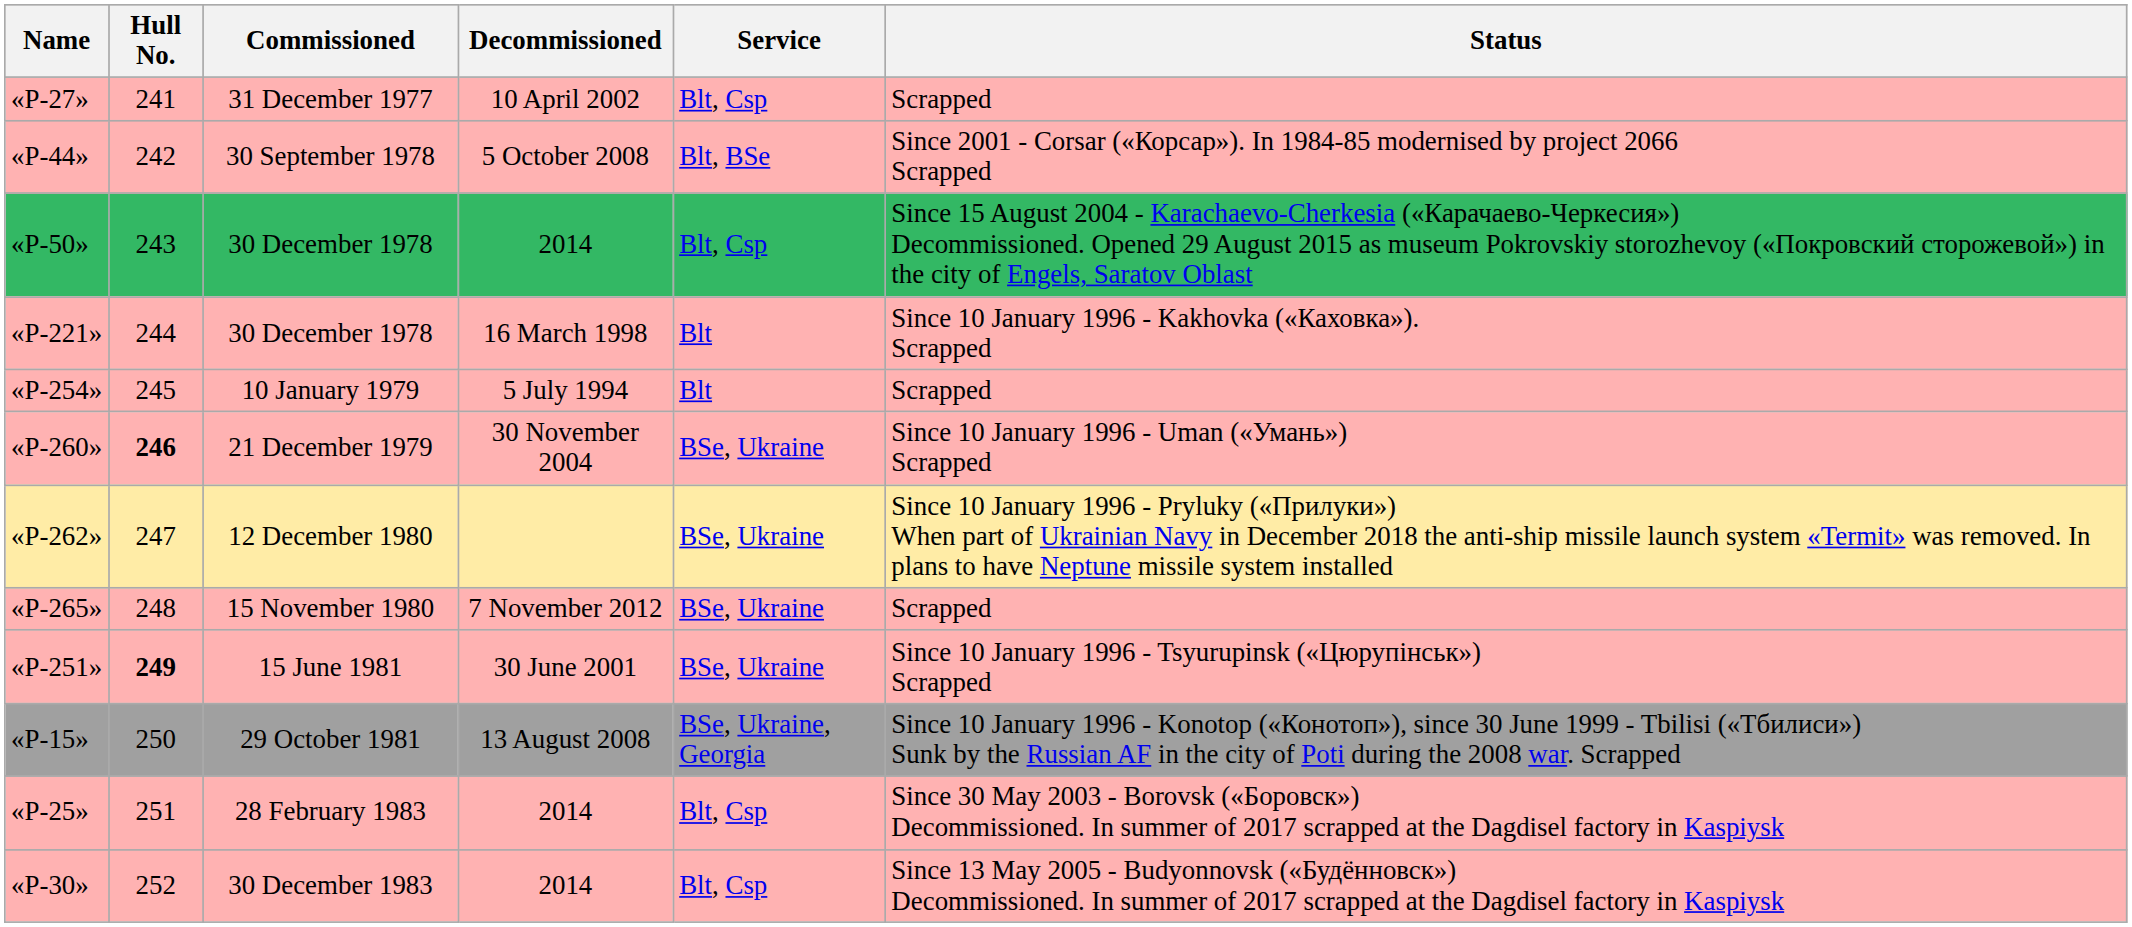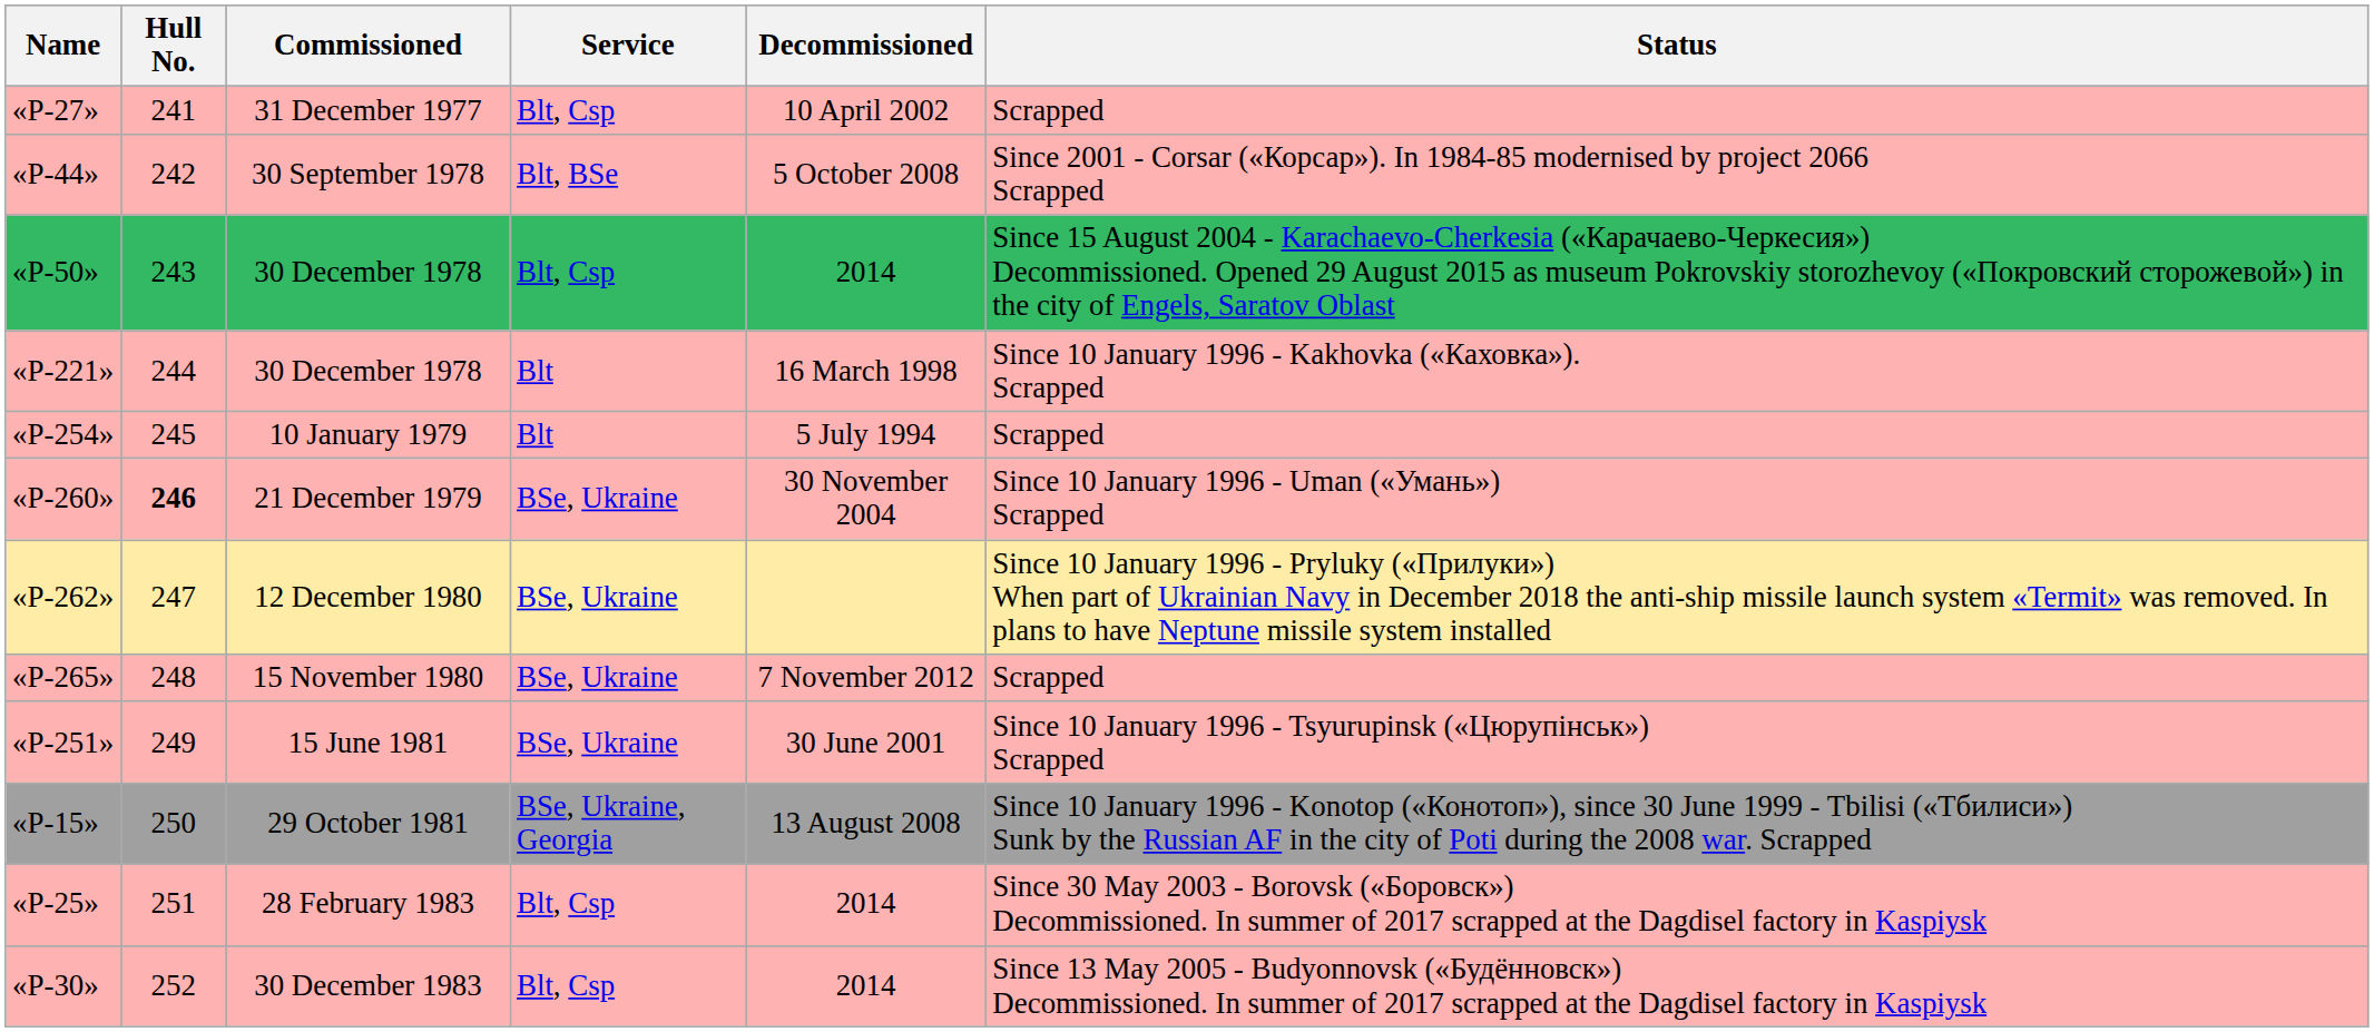columns swapped: Service <-> Decommissioned
15 June 1981 | Hull No.: bold -> normal
